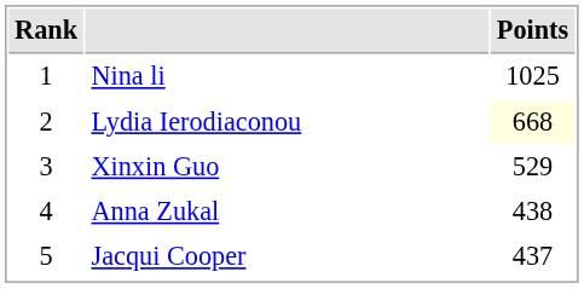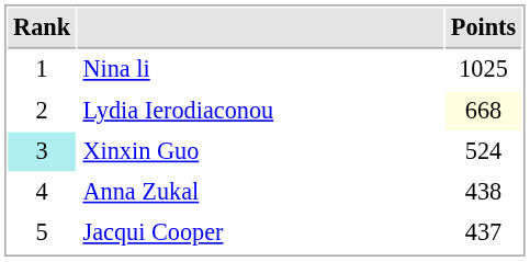Xinxin Guo | Rank: no background -> paleturquoise background
Xinxin Guo | Points: 529 -> 524
